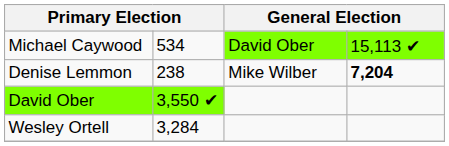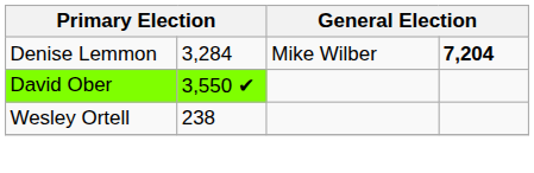- row: Michael Caywood | 534 | David Ober | 15,113 ✔
Denise Lemmon | column 2: 238 -> 3,284
Wesley Ortell | column 2: 3,284 -> 238
